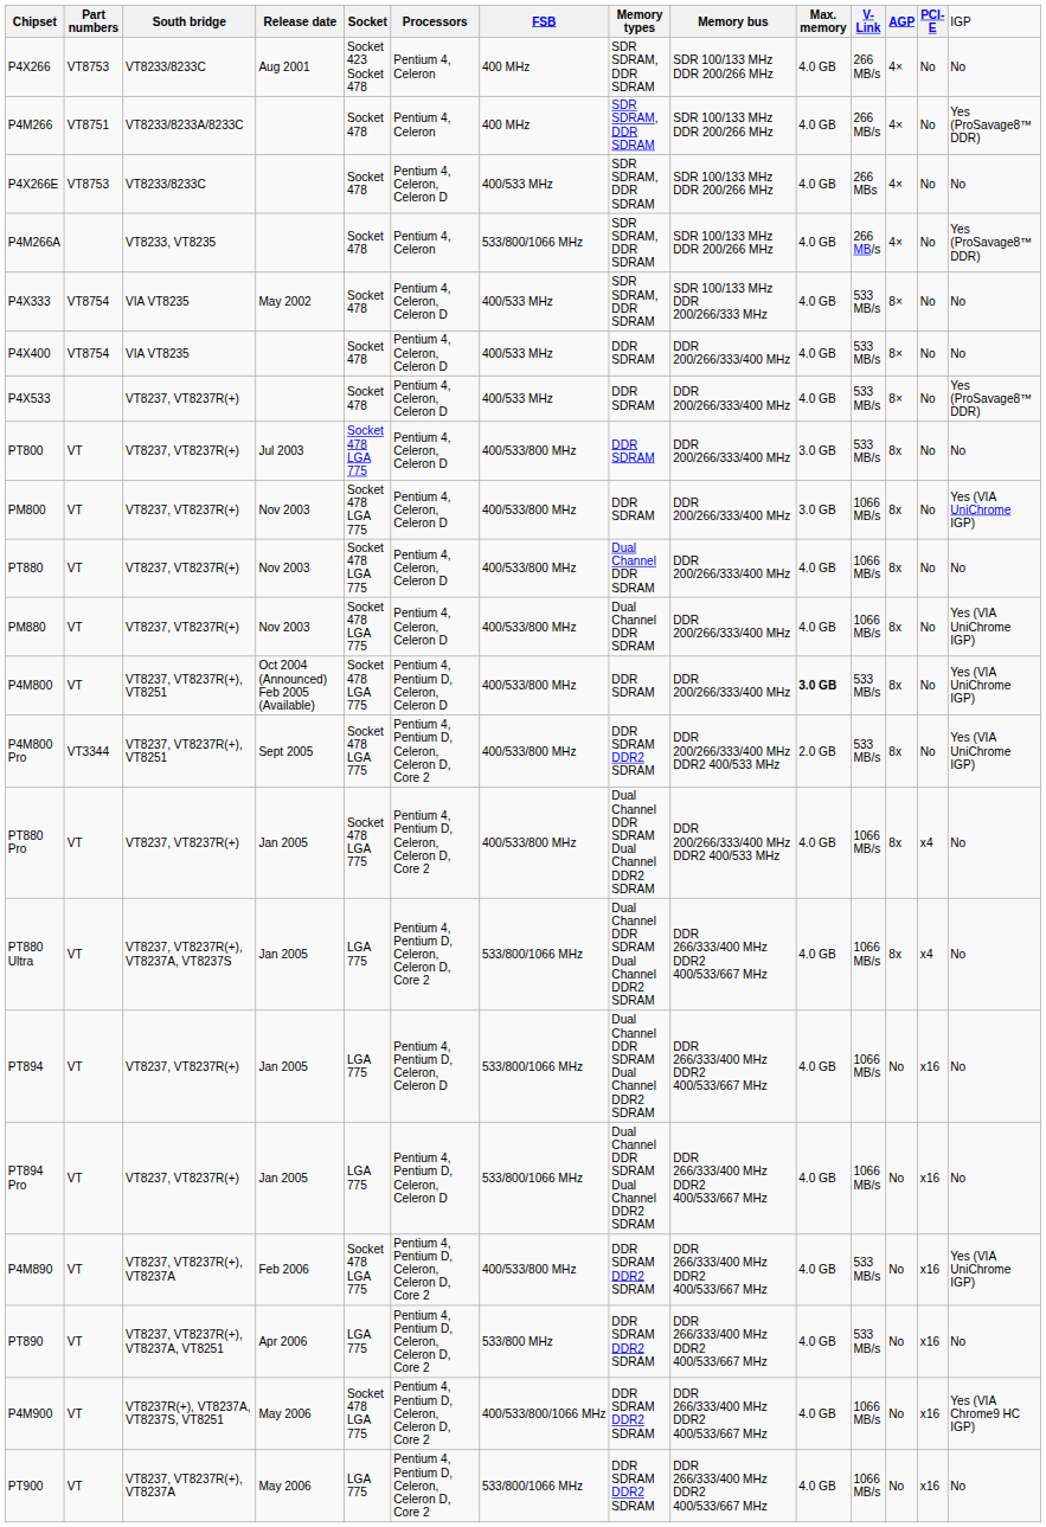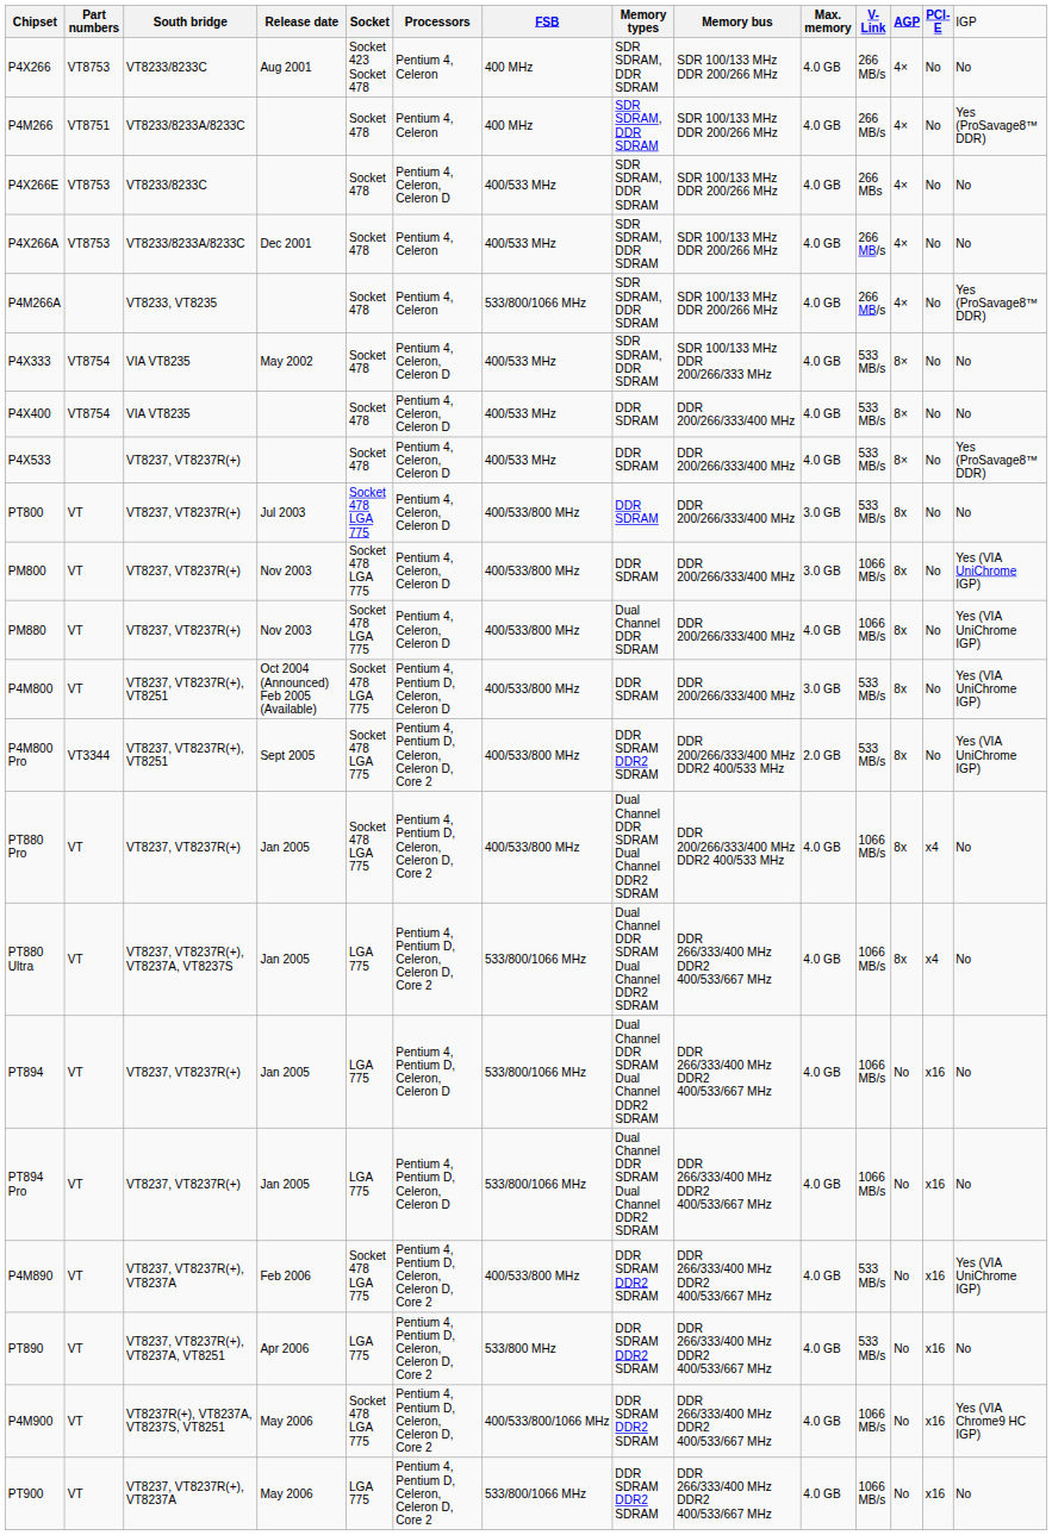+ row: P4X266A | VT8753 | VT8233/8233A/8233C | Dec 2001 | Socket 478 | Pentium 4, Celeron | 400/533 MHz | SDR SDRAM, DDR SDRAM | SDR 100/133 MHz DDR 200/266 MHz | 4.0 GB | 266 MB/s | 4× | No | No
- row: PT880 | VT | VT8237, VT8237R(+) | Nov 2003 | Socket 478 LGA 775 | Pentium 4, Celeron, Celeron D | 400/533/800 MHz | Dual Channel DDR SDRAM | DDR 200/266/333/400 MHz | 4.0 GB | 1066 MB/s | 8x | No | No
P4M800 | column 10: bold -> normal
